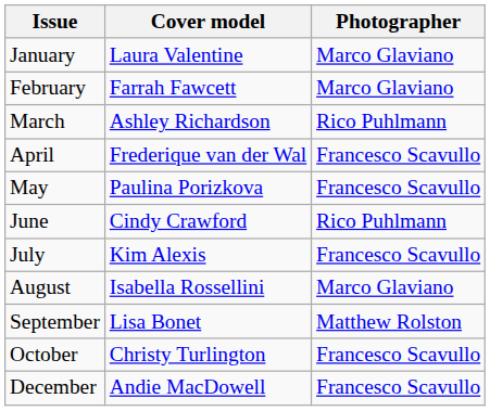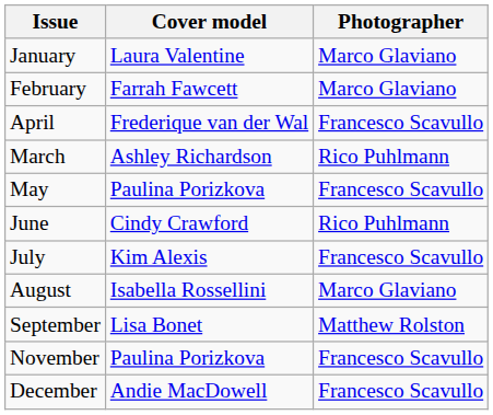rows swapped: March <-> April
- row: October | Christy Turlington | Francesco Scavullo
+ row: November | Paulina Porizkova | Francesco Scavullo
